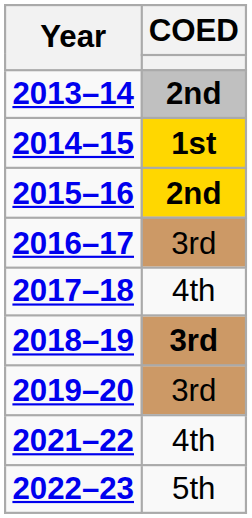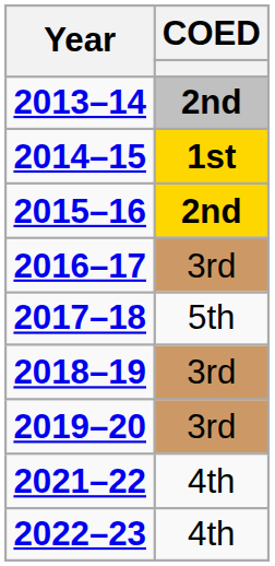2017–18 | COED: 4th -> 5th
2018–19 | COED: bold -> normal
2022–23 | COED: 5th -> 4th
